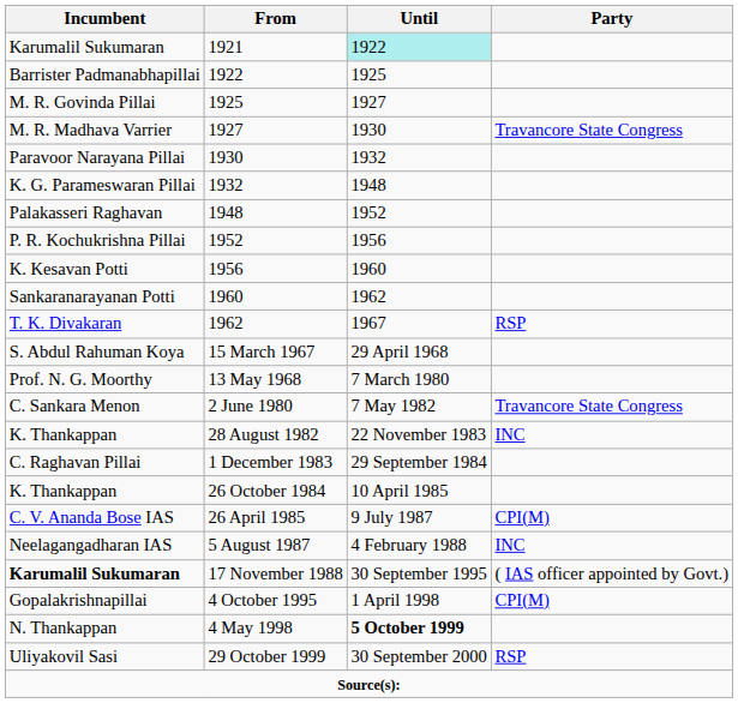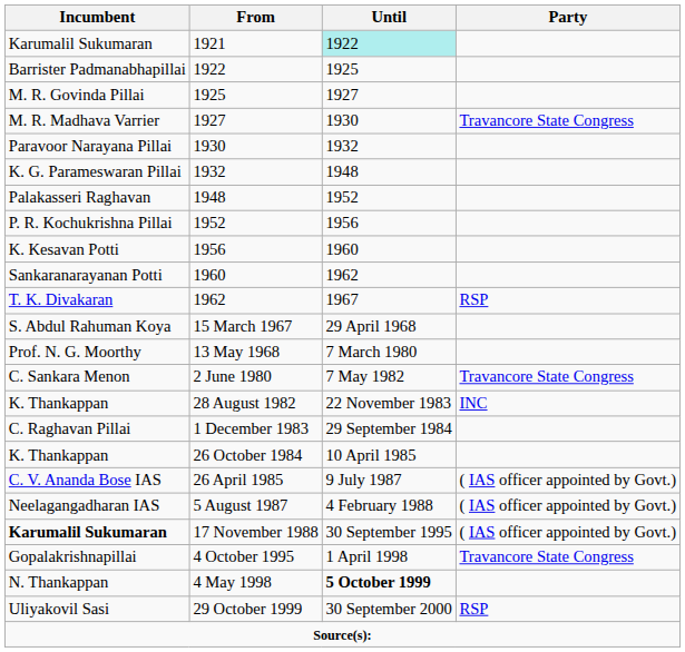26 April 1985 | Party: CPI(M) -> ( IAS officer appointed by Govt.)
5 August 1987 | Party: INC -> ( IAS officer appointed by Govt.)
4 October 1995 | Party: CPI(M) -> Travancore State Congress
